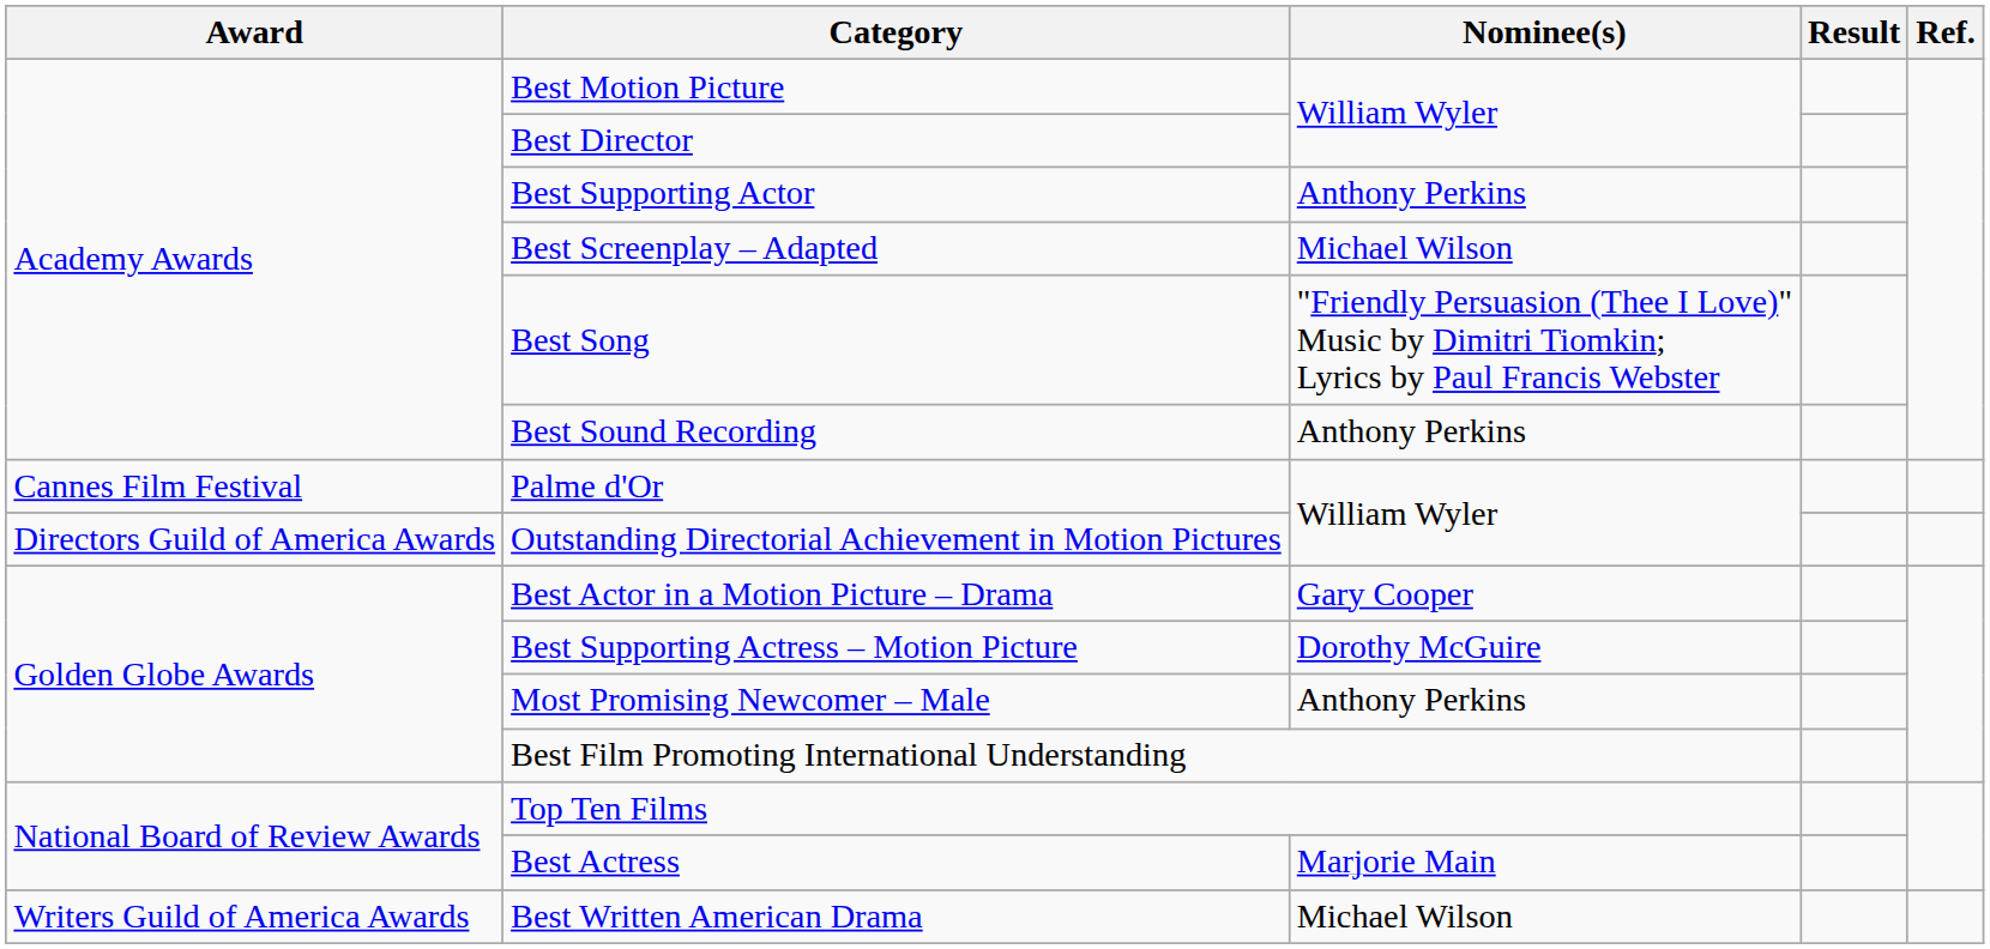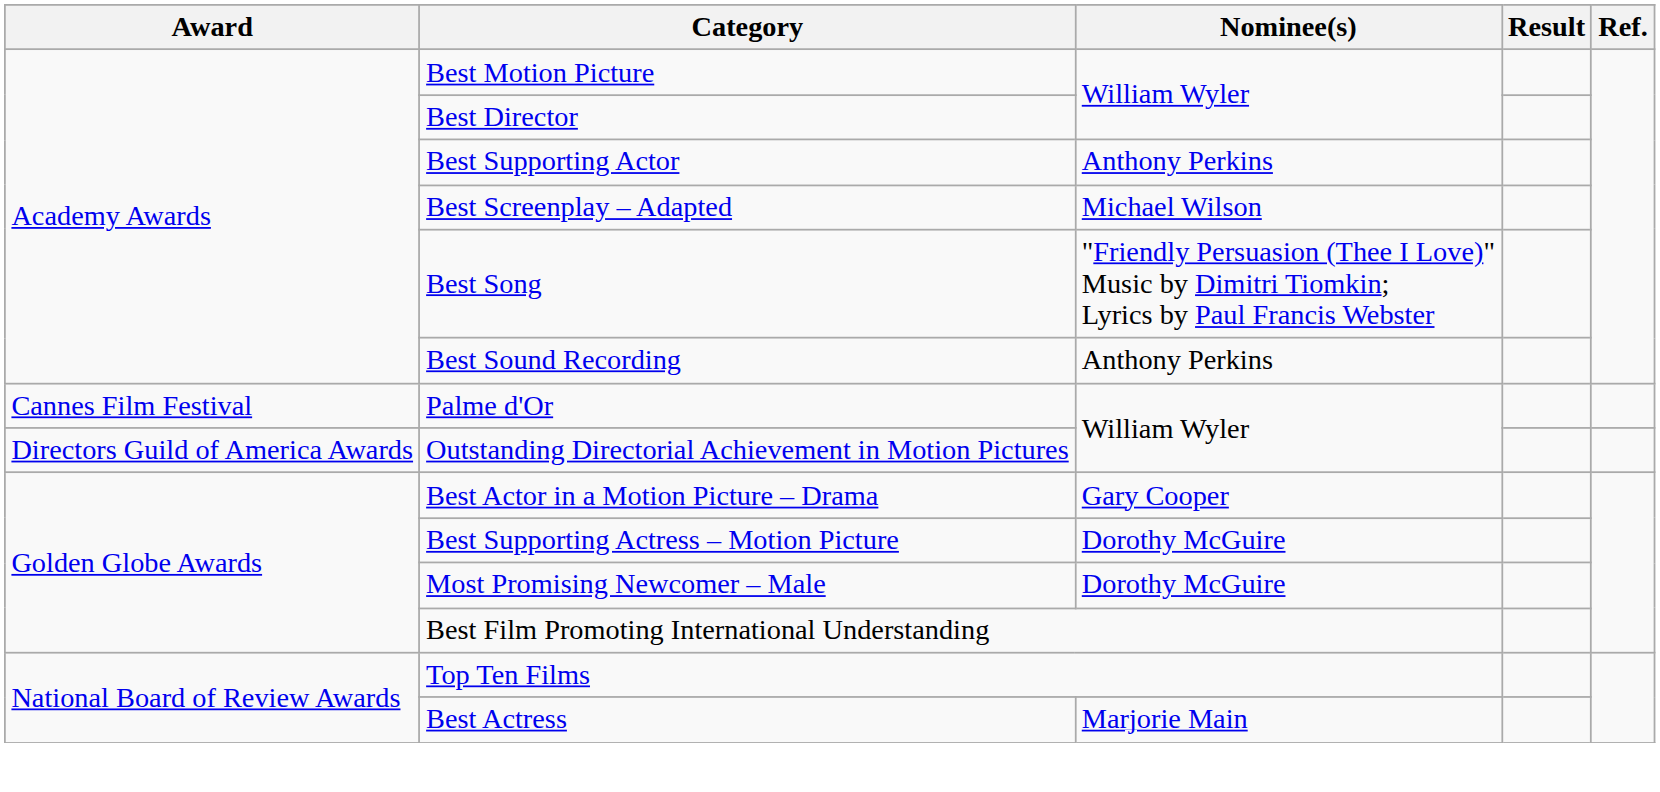Most Promising Newcomer – Male | Nominee(s): Anthony Perkins -> Dorothy McGuire
- row: Writers Guild of America Awards | Best Written American Drama | Michael Wilson
